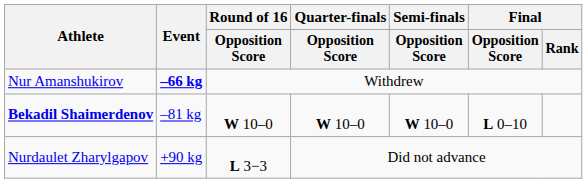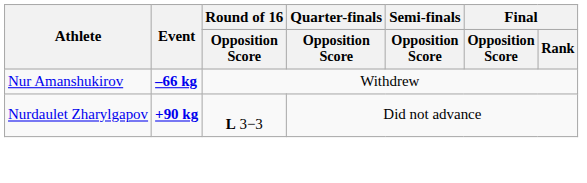- row: Bekadil Shaimerdenov | –81 kg | W 10–0 | W 10–0 | W 10–0 | L 0–10
Nurdaulet Zharylgapov | Event: normal -> bold
